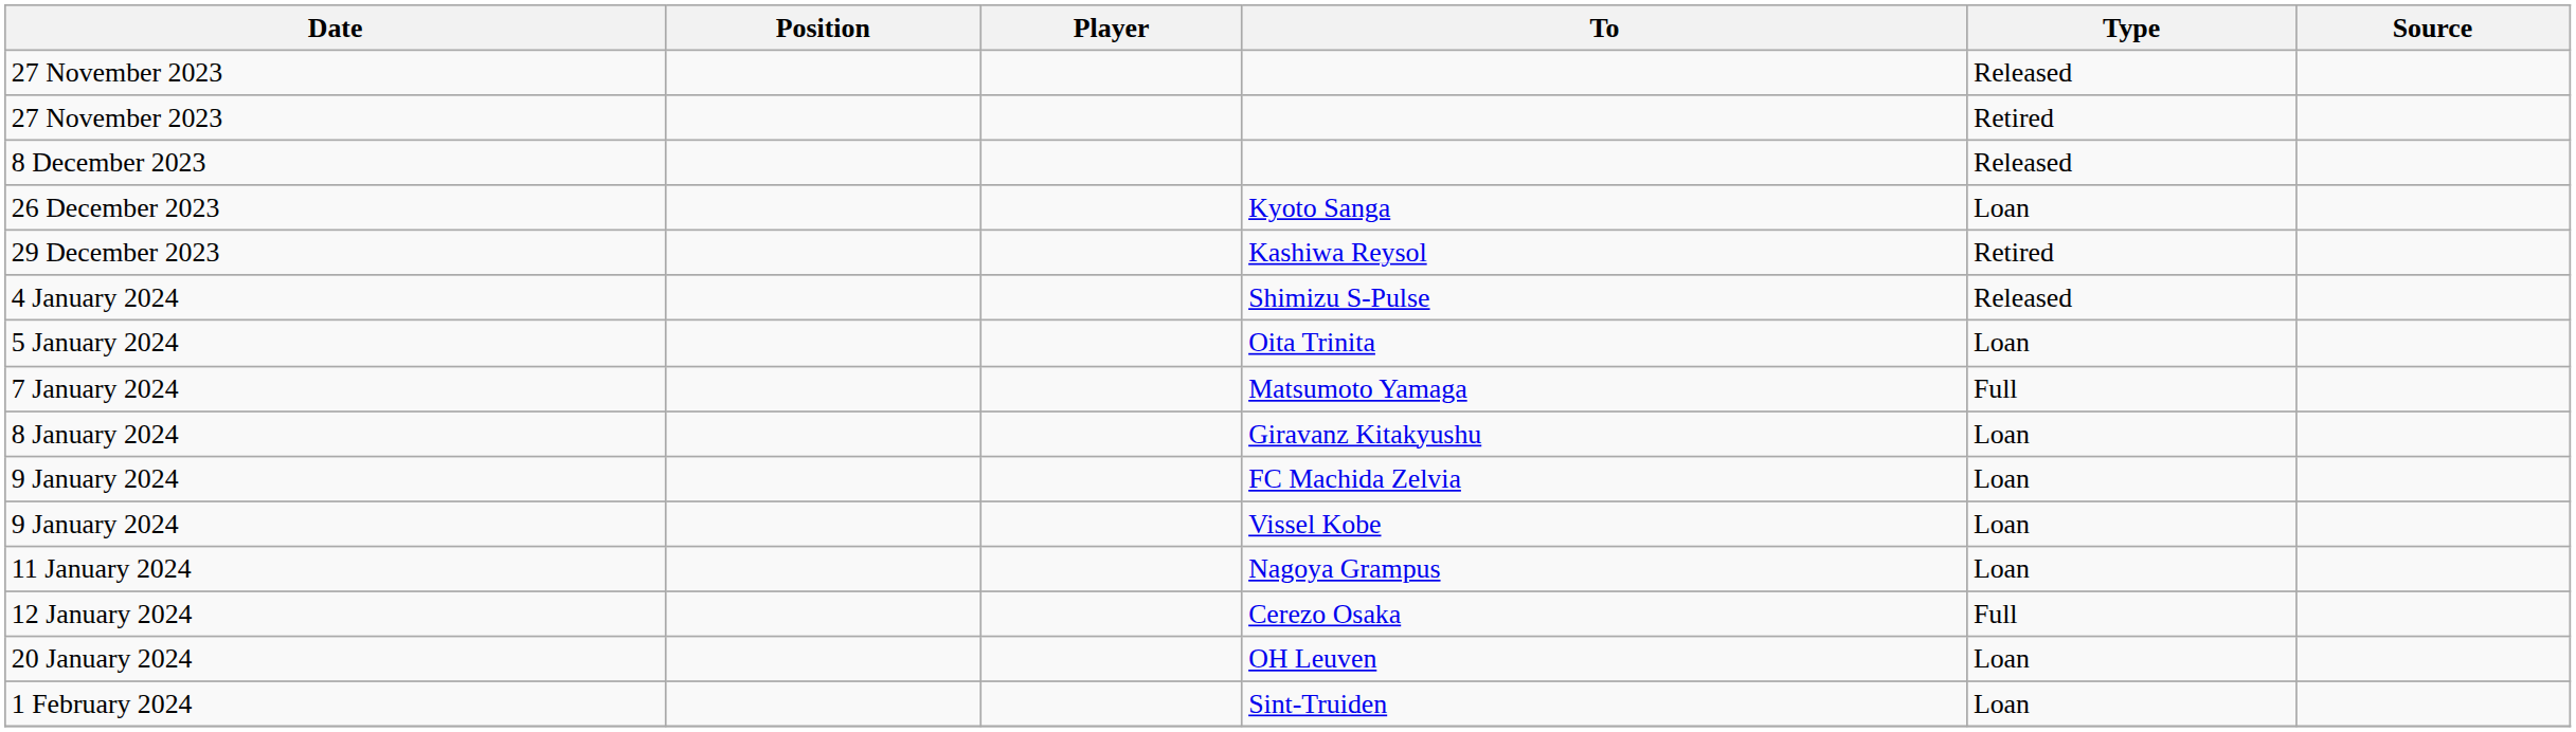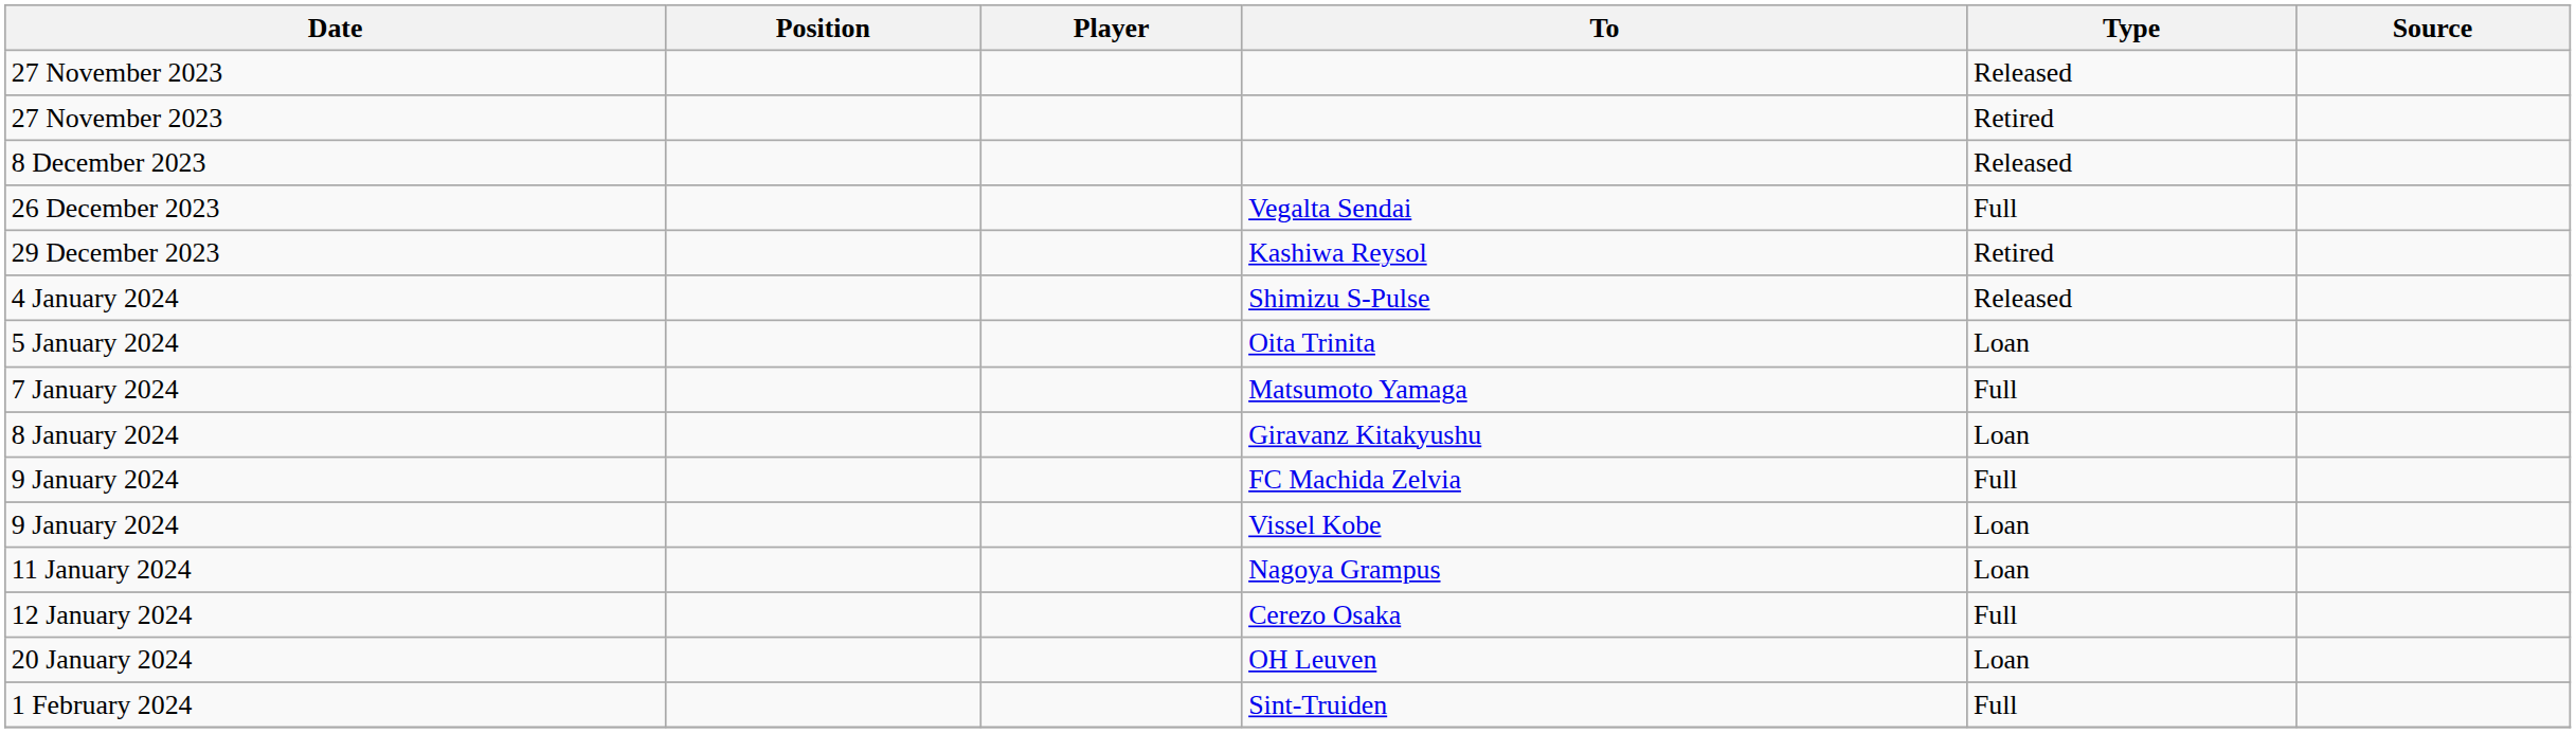+ row: 26 December 2023 | Vegalta Sendai | Full
- row: 26 December 2023 | Kyoto Sanga | Loan
FC Machida Zelvia | Type: Loan -> Full
Sint-Truiden | Type: Loan -> Full
